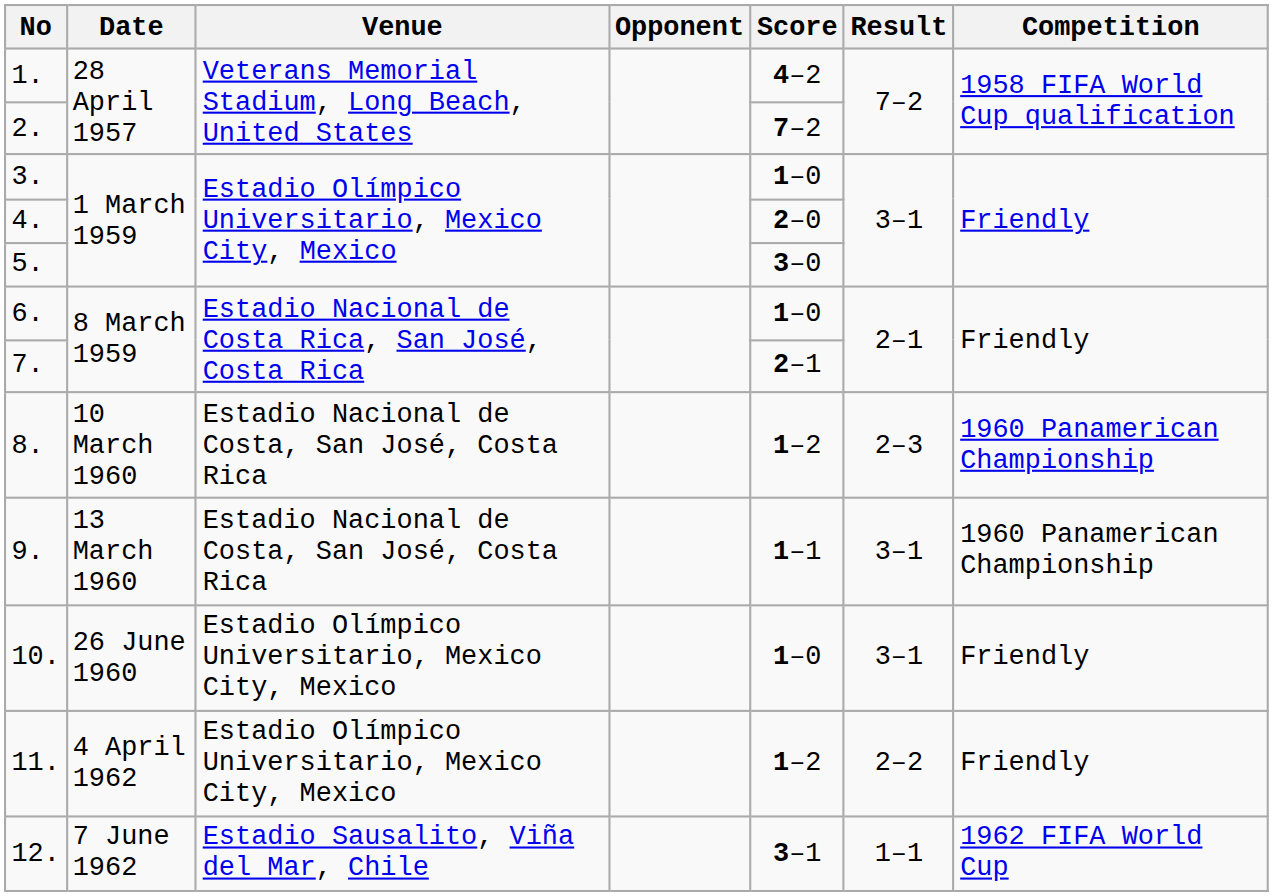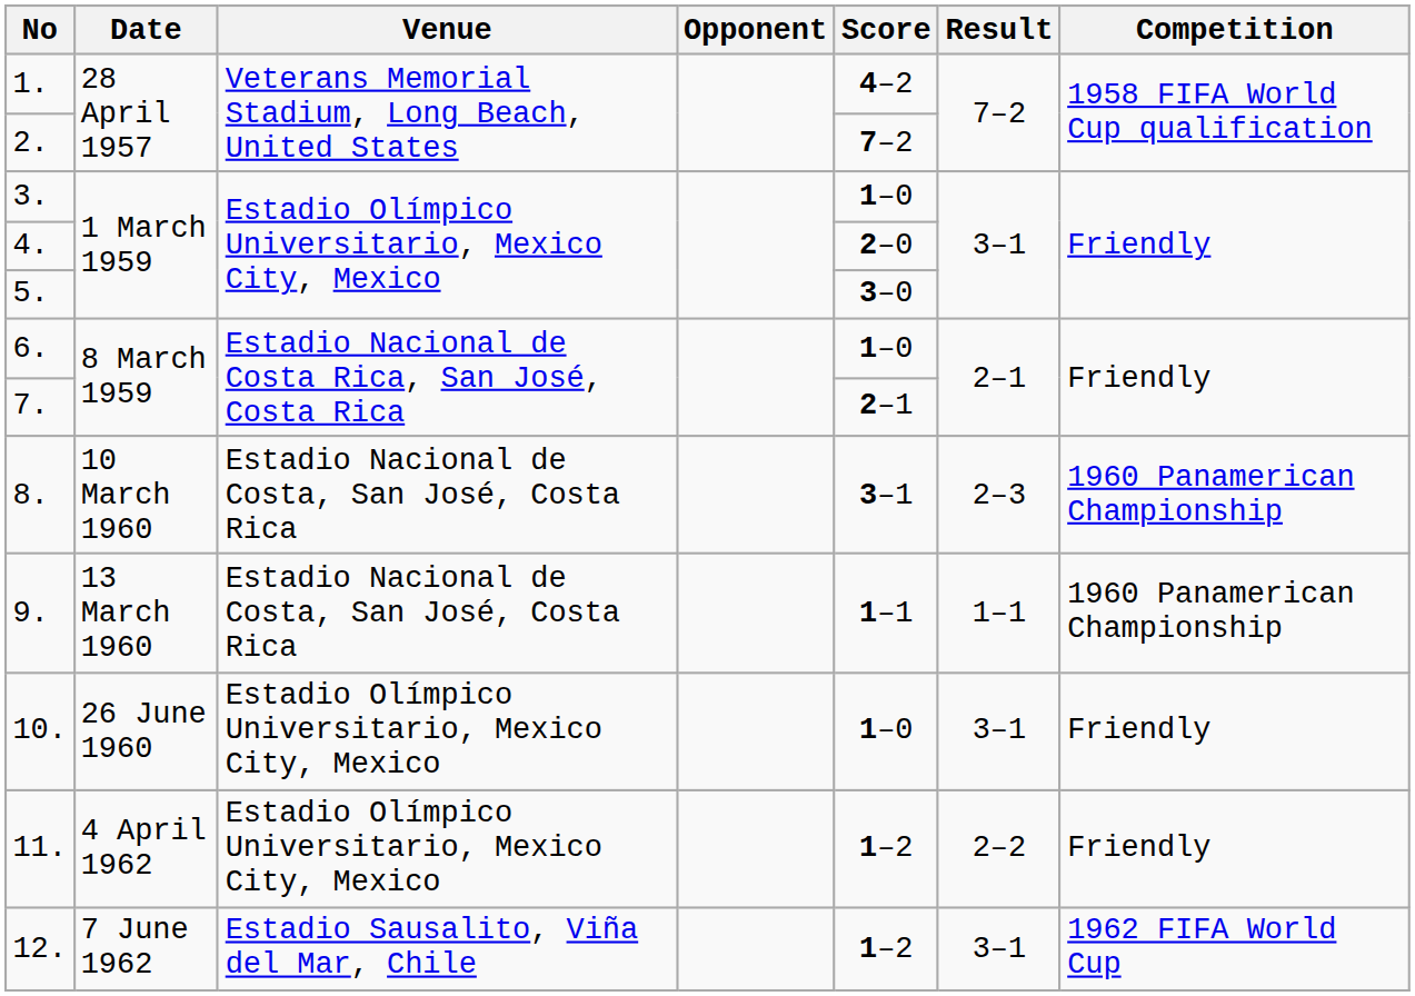8. | Score: 1–2 -> 3–1
9. | Result: 3–1 -> 1–1
12. | Score: 3–1 -> 1–2
12. | Result: 1–1 -> 3–1
